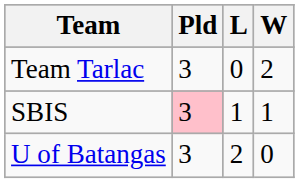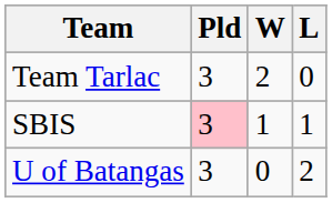columns swapped: W <-> L
